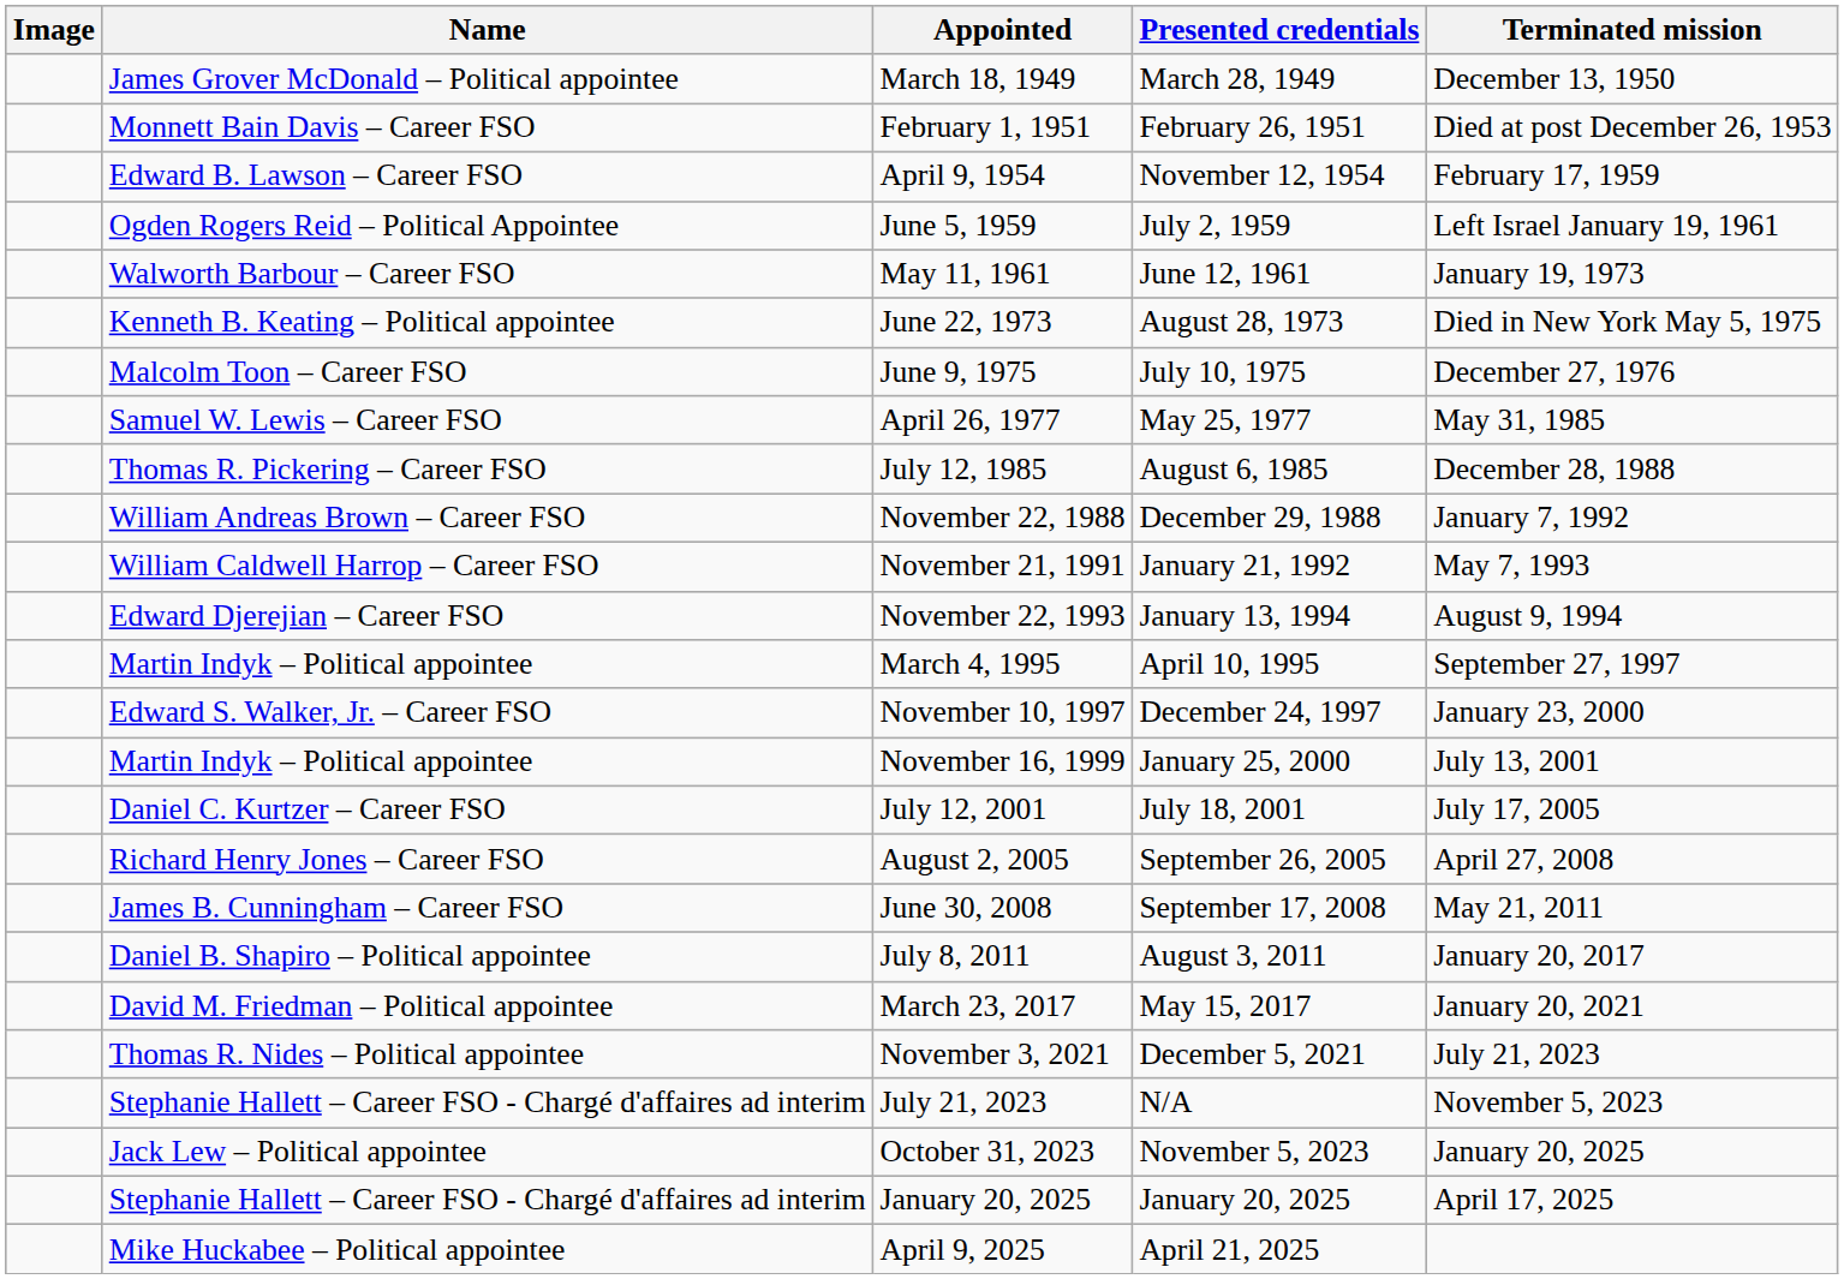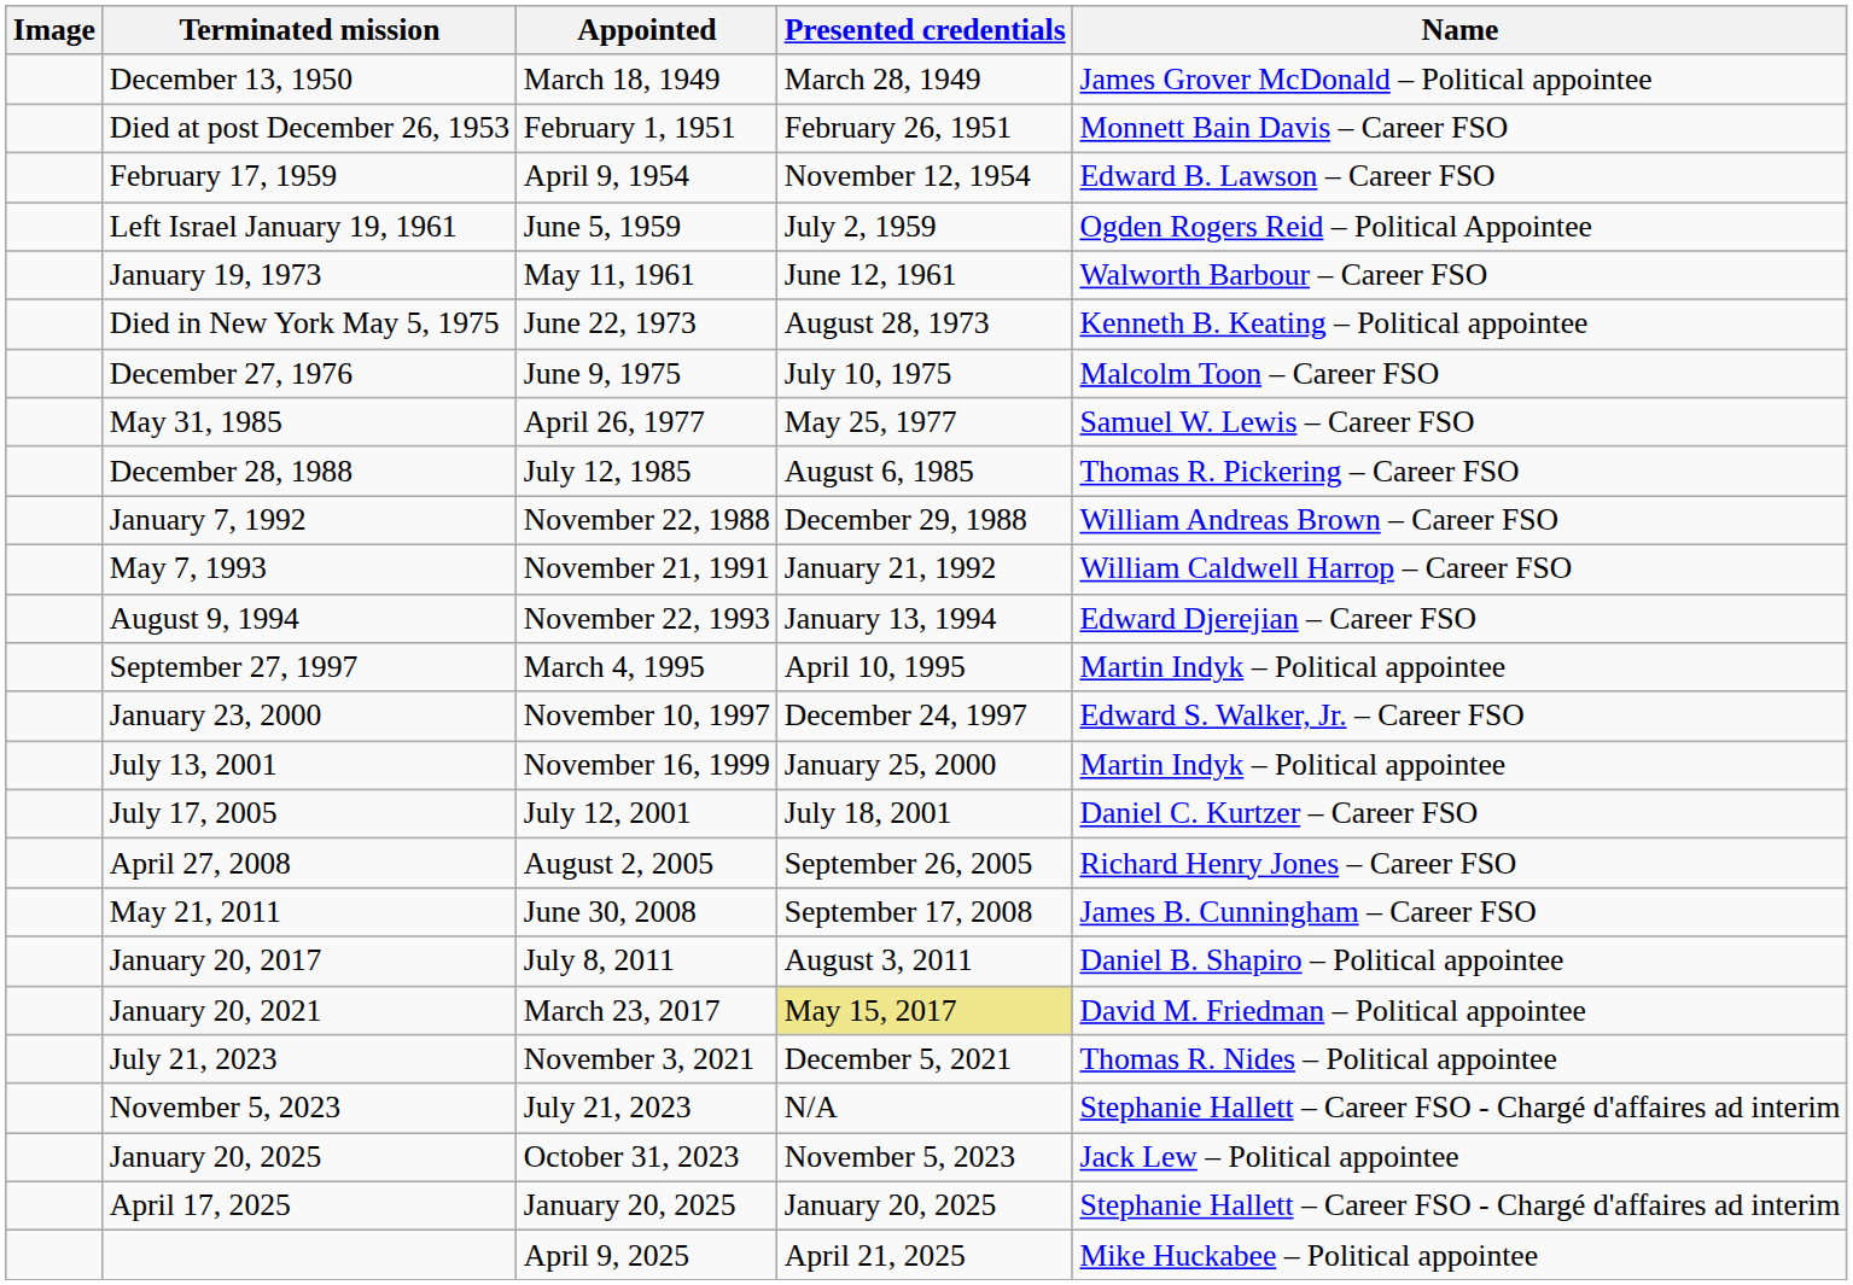columns swapped: Name <-> Terminated mission
March 23, 2017 | Presented credentials: no background -> khaki background
